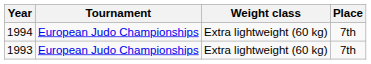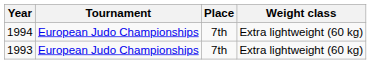columns swapped: Place <-> Weight class
